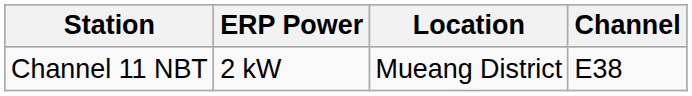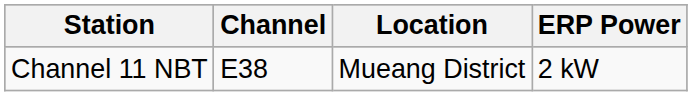columns swapped: Channel <-> ERP Power
